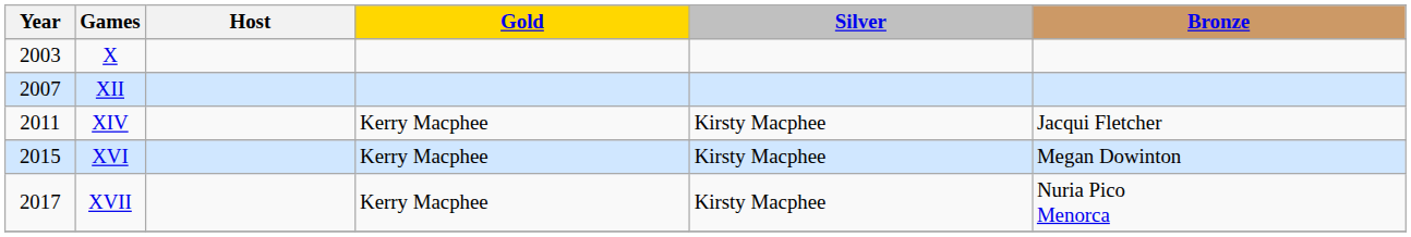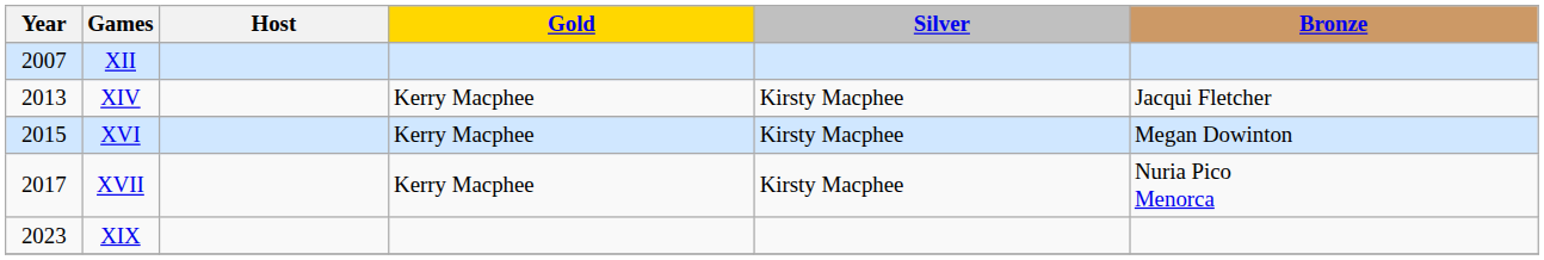- row: 2003 | X
XIV | Year: 2011 -> 2013
+ row: 2023 | XIX
